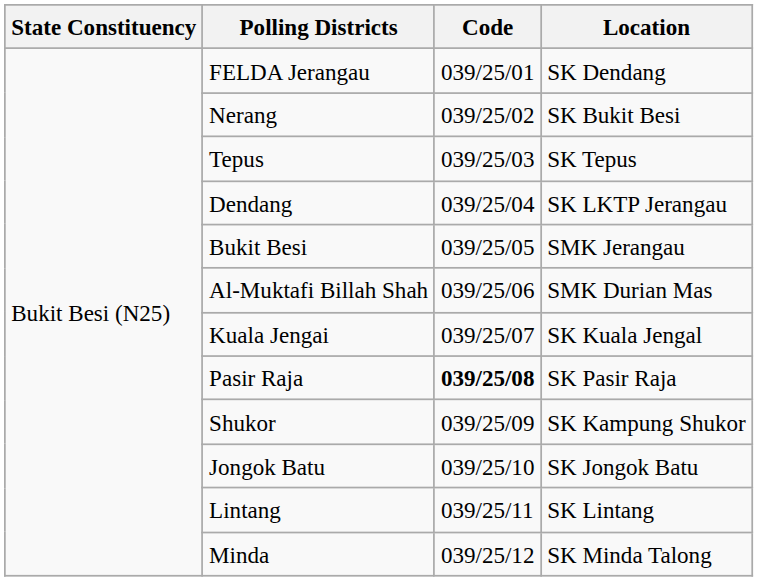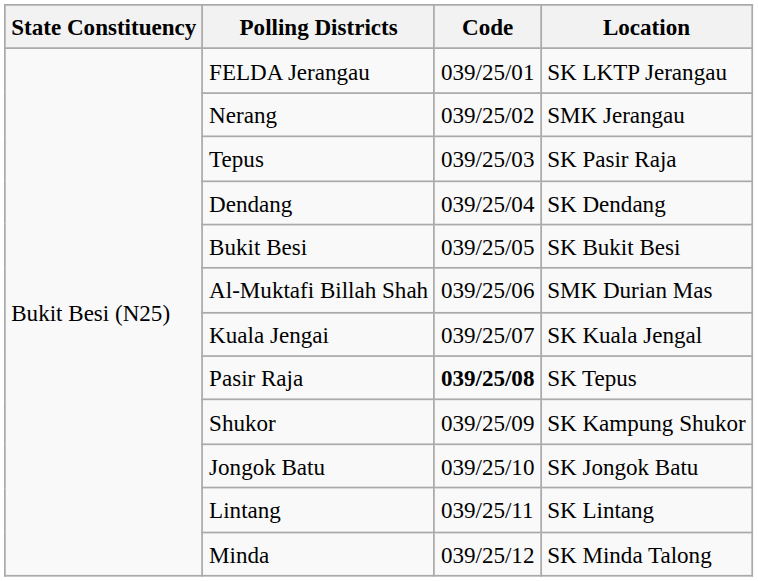FELDA Jerangau | Location: SK Dendang -> SK LKTP Jerangau
Nerang | Location: SK Bukit Besi -> SMK Jerangau
Tepus | Location: SK Tepus -> SK Pasir Raja
Dendang | Location: SK LKTP Jerangau -> SK Dendang
Bukit Besi | Location: SMK Jerangau -> SK Bukit Besi
Pasir Raja | Location: SK Pasir Raja -> SK Tepus
